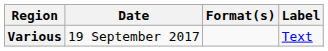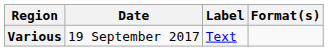columns swapped: Format(s) <-> Label
